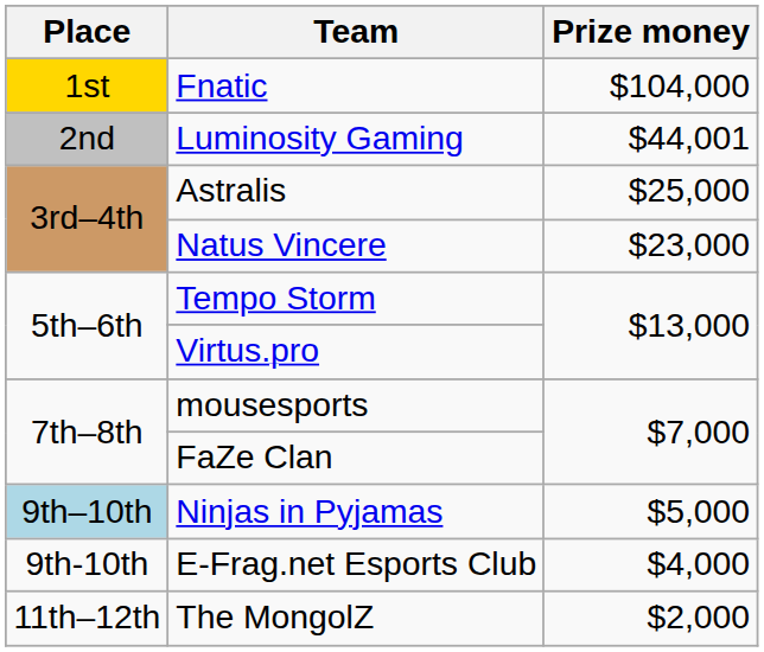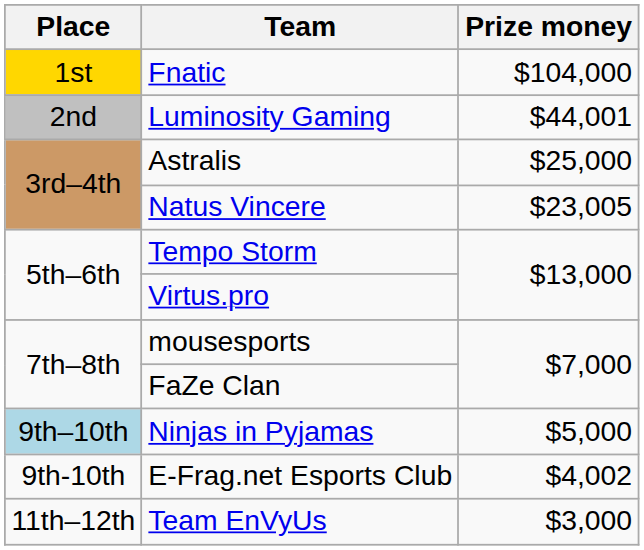Natus Vincere | Prize money: $23,000 -> $23,005
E-Frag.net Esports Club | Prize money: $4,000 -> $4,002
+ row: 11th–12th | Team EnVyUs | $3,000
- row: 11th–12th | The MongolZ | $2,000
